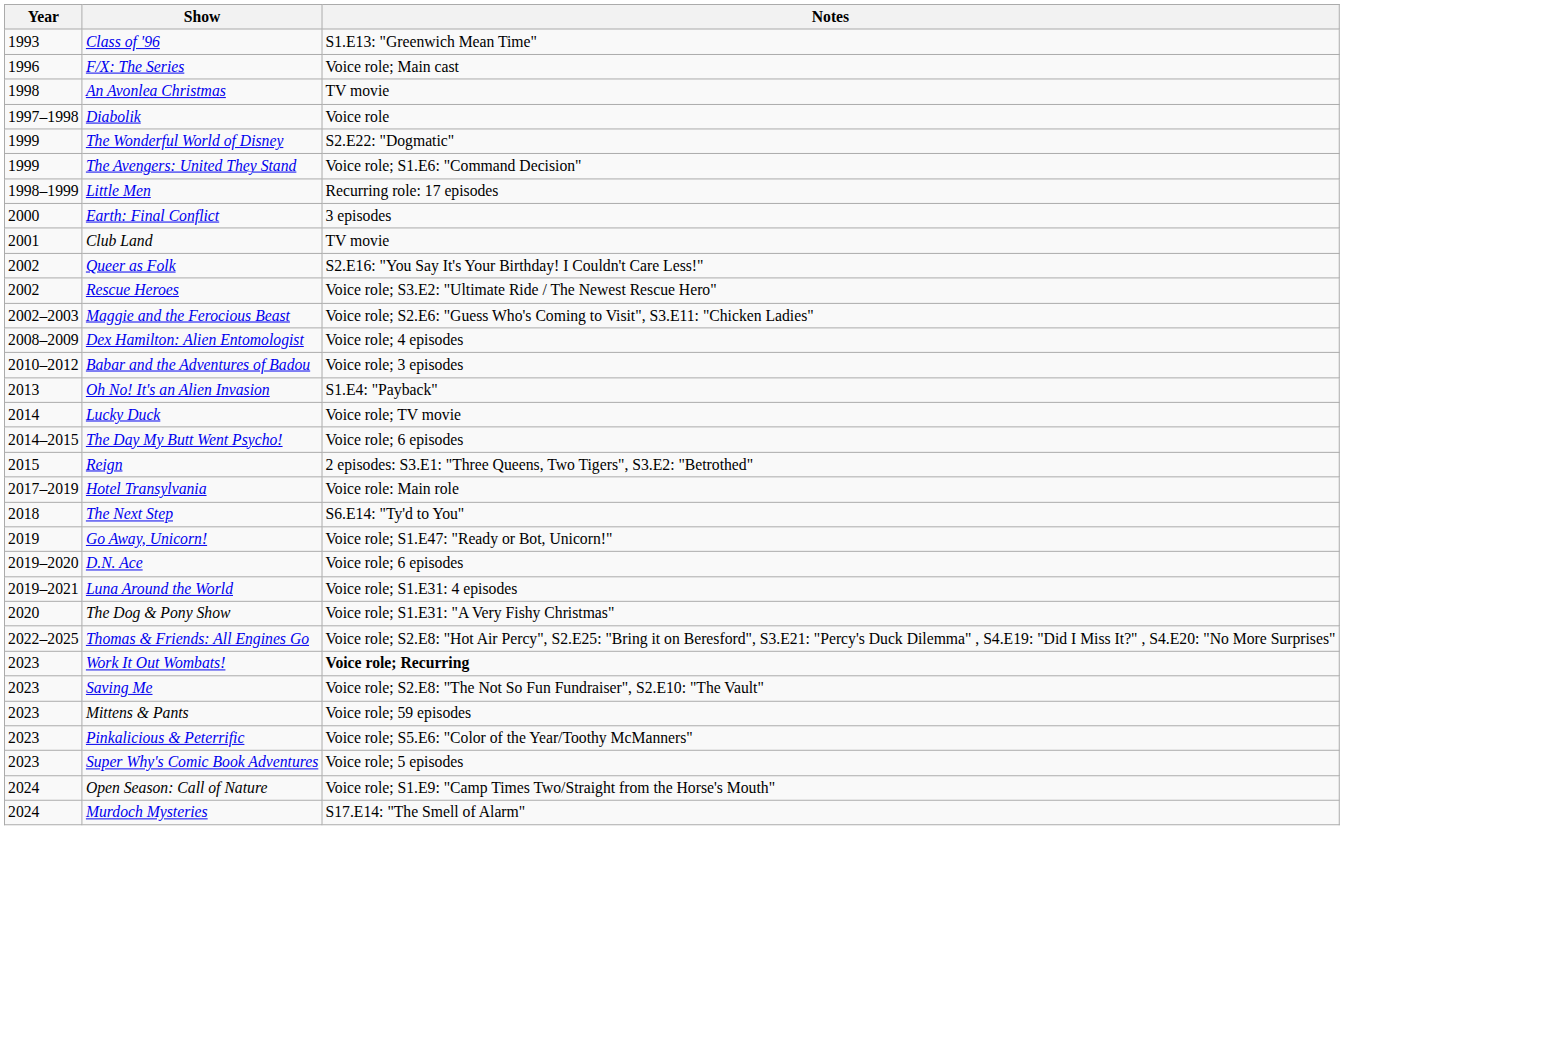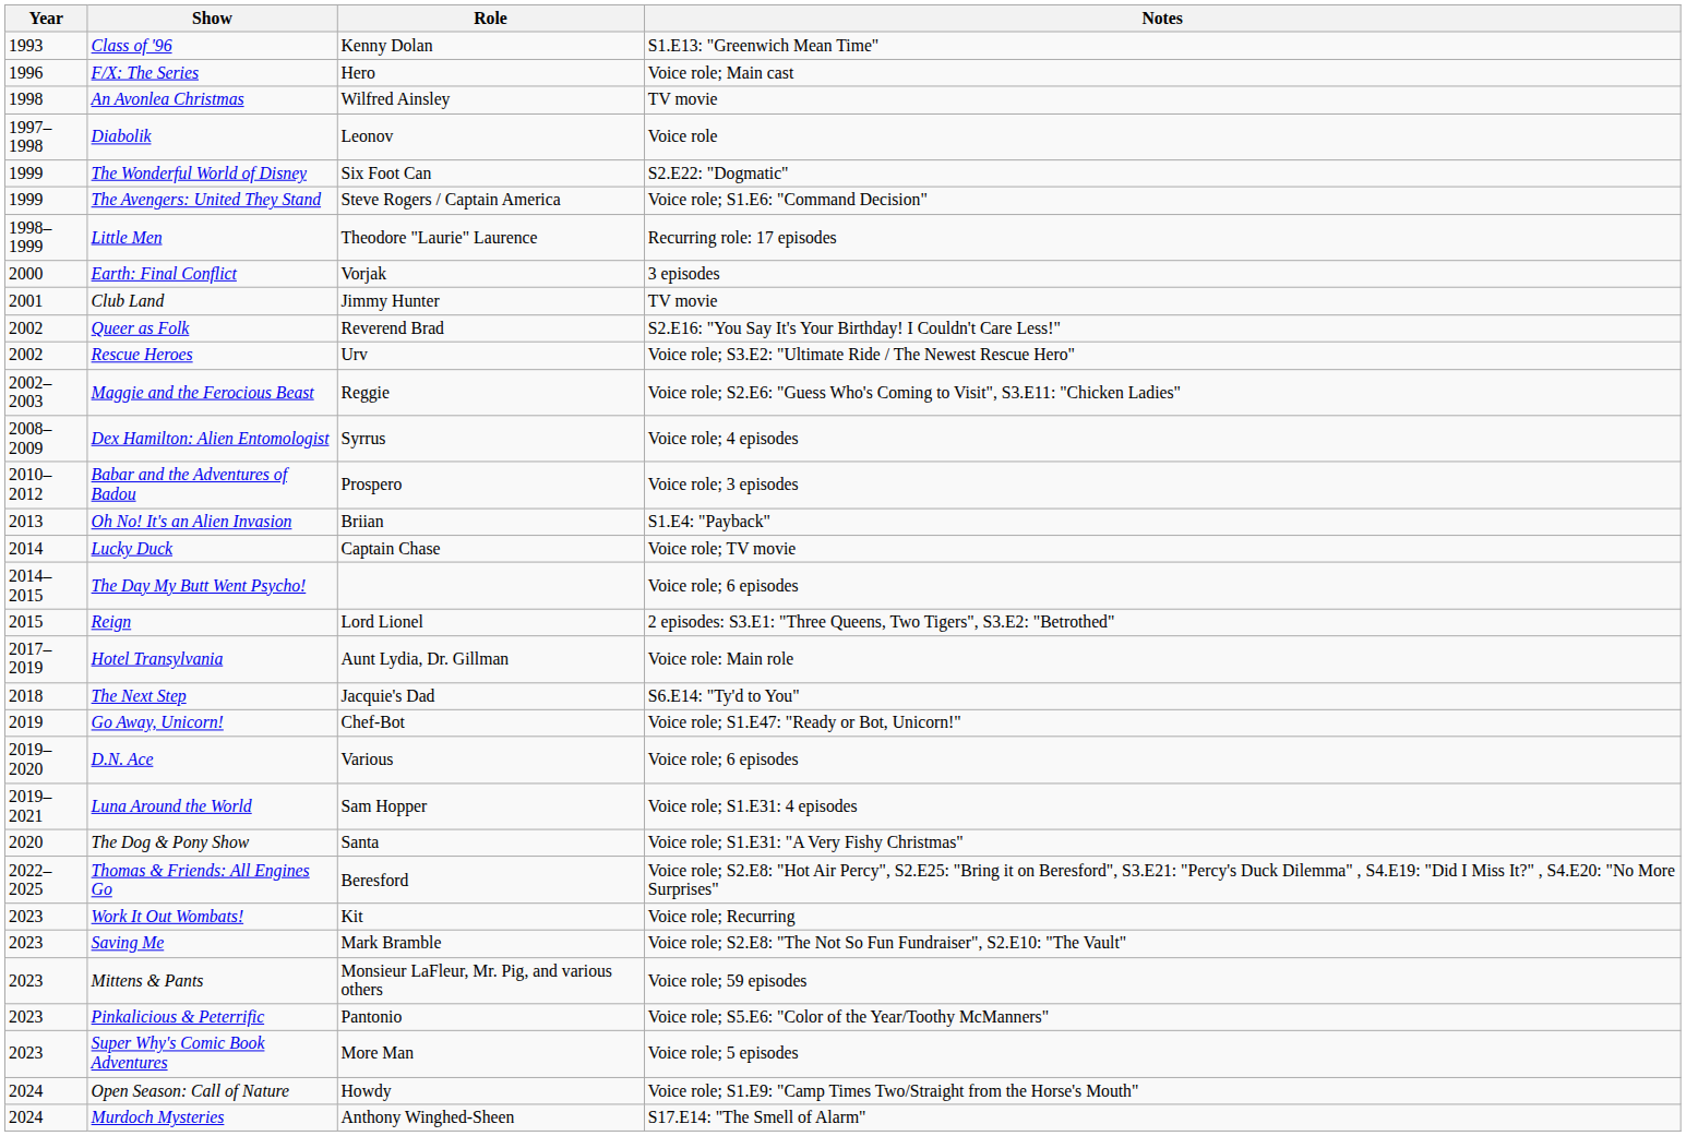+ column: Role | Kenny Dolan | Hero | Wilfred Ainsley | Leonov | Six Foot Can | Steve Rogers / Captain America | Theodore "Laurie" Laurence | Vorjak | Jimmy Hunter | Reverend Brad | Urv | Reggie | Syrrus | Prospero | Briian | Captain Chase | Lord Lionel | Aunt Lydia, Dr. Gillman | Jacquie's Dad | Chef-Bot | Various | Sam Hopper | Santa | Beresford | Kit | Mark Bramble | Monsieur LaFleur, Mr. Pig, and various others | Pantonio | More Man | Howdy | Anthony Winghed-Sheen
Work It Out Wombats! | Notes: bold -> normal
